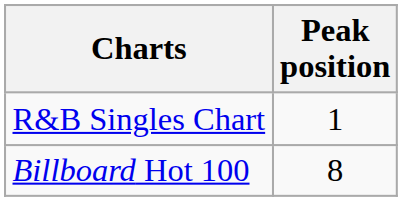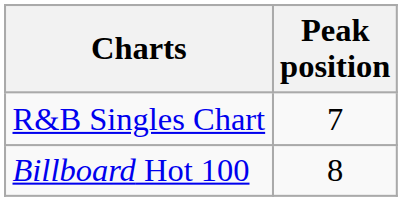R&B Singles Chart | Peak position: 1 -> 7
